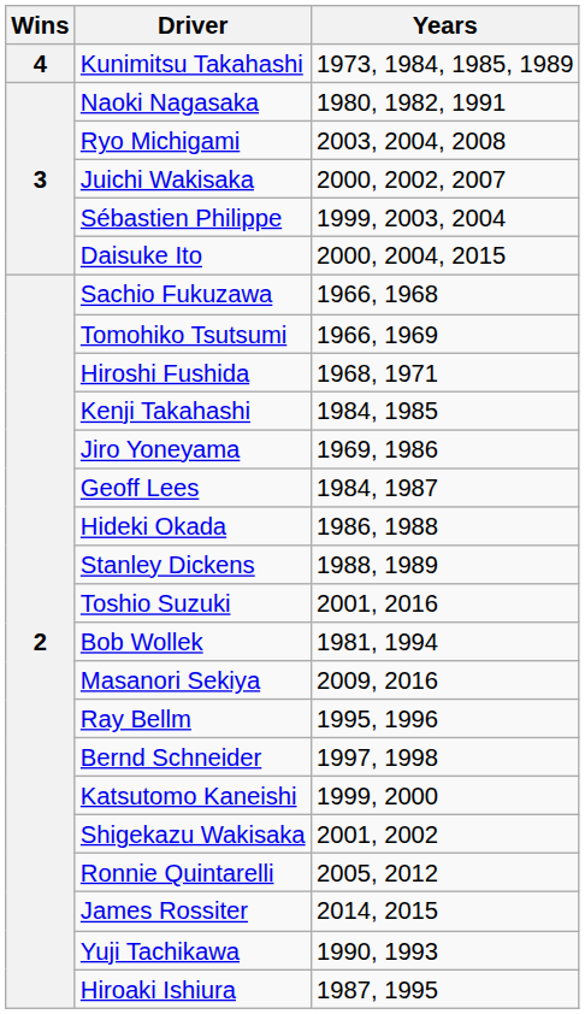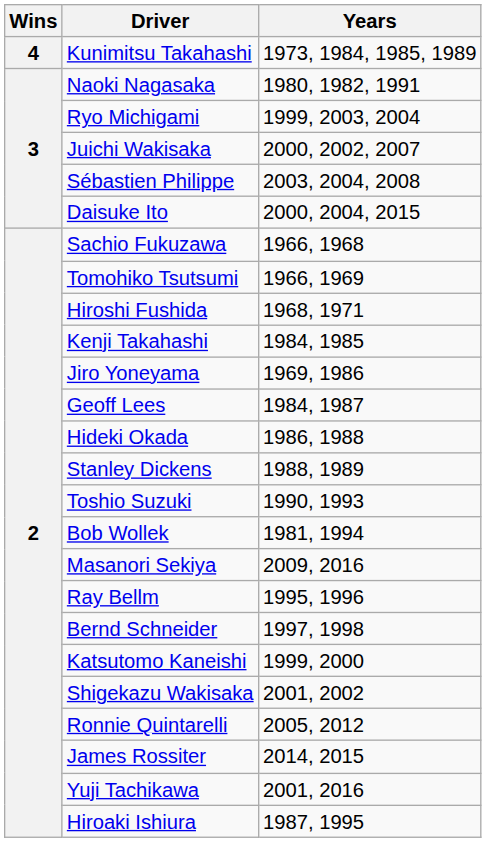Ryo Michigami | Years: 2003, 2004, 2008 -> 1999, 2003, 2004
Sébastien Philippe | Years: 1999, 2003, 2004 -> 2003, 2004, 2008
Toshio Suzuki | Years: 2001, 2016 -> 1990, 1993
Yuji Tachikawa | Years: 1990, 1993 -> 2001, 2016
